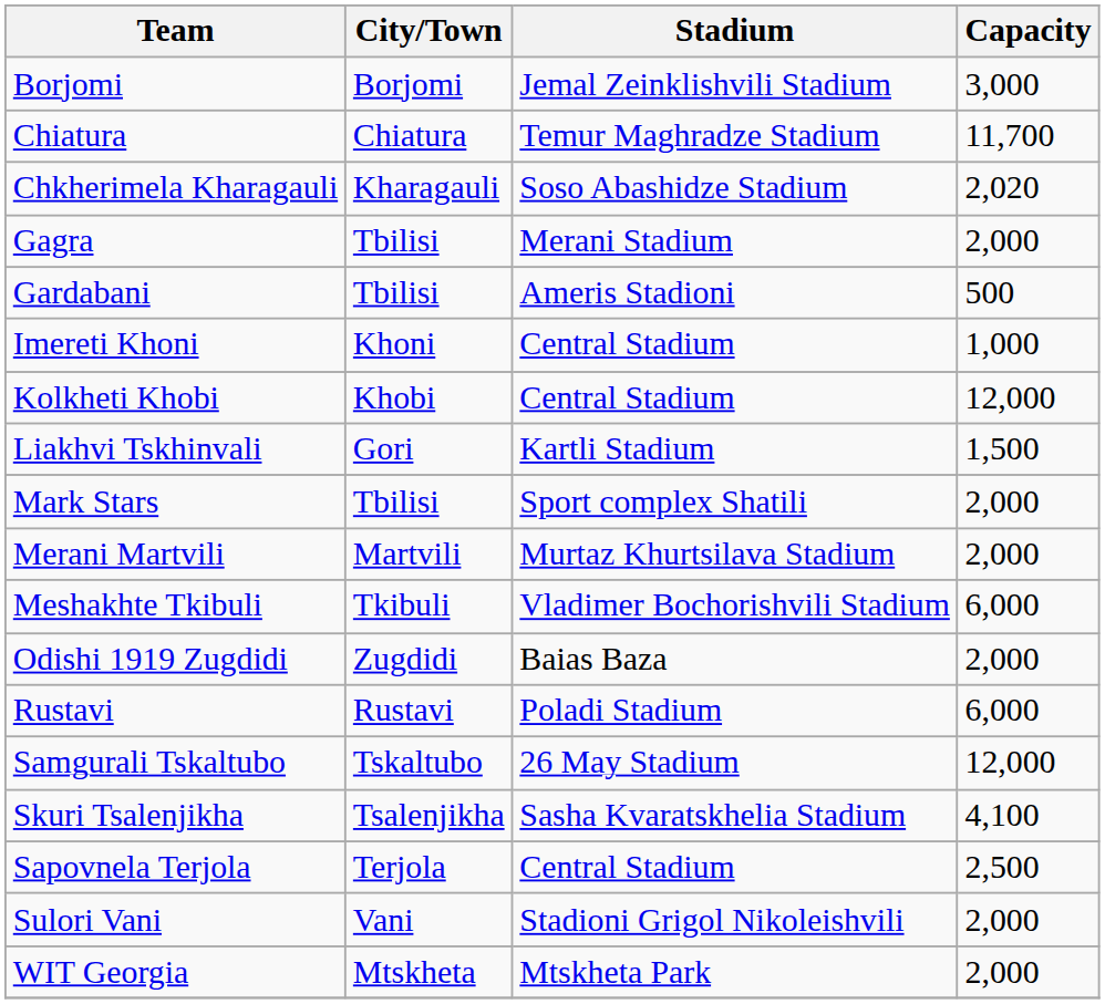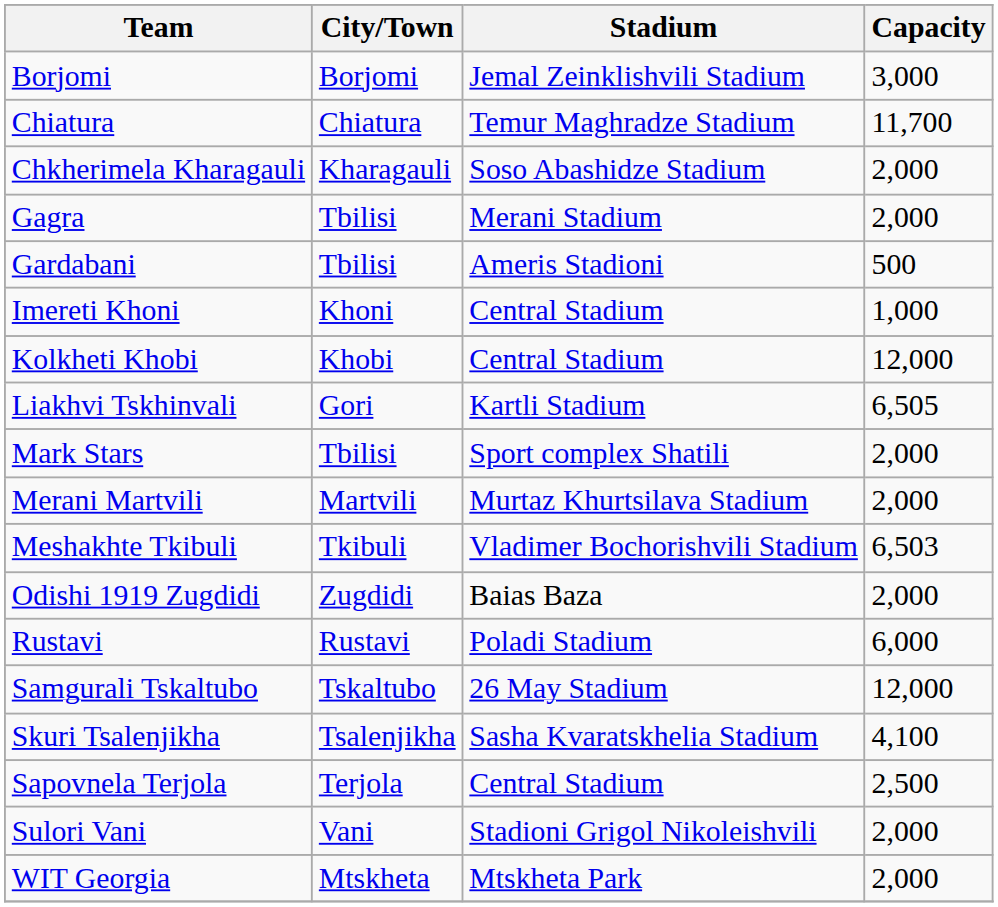Chkherimela Kharagauli | Capacity: 2,020 -> 2,000
Liakhvi Tskhinvali | Capacity: 1,500 -> 6,505
Meshakhte Tkibuli | Capacity: 6,000 -> 6,503
